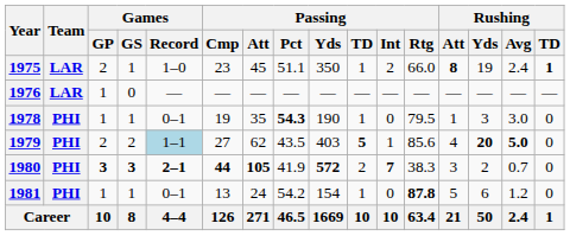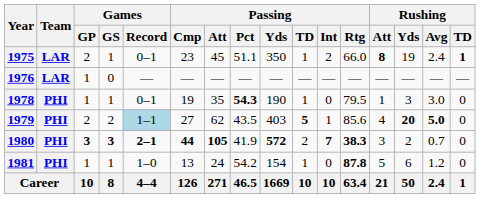1975 | Games / Record: 1–0 -> 0–1
1980 | Passing / Rtg: normal -> bold
1981 | Games / Record: 0–1 -> 1–0
